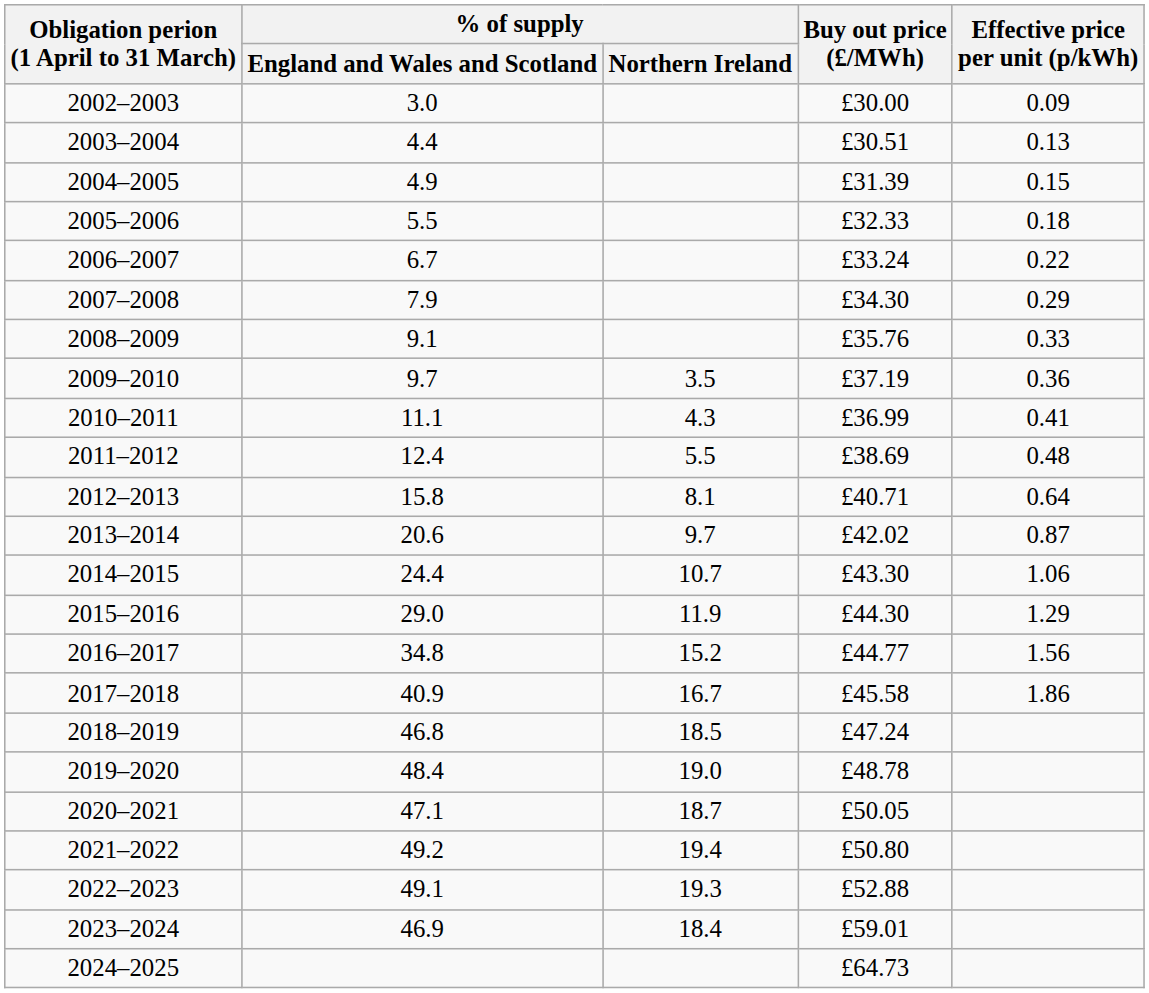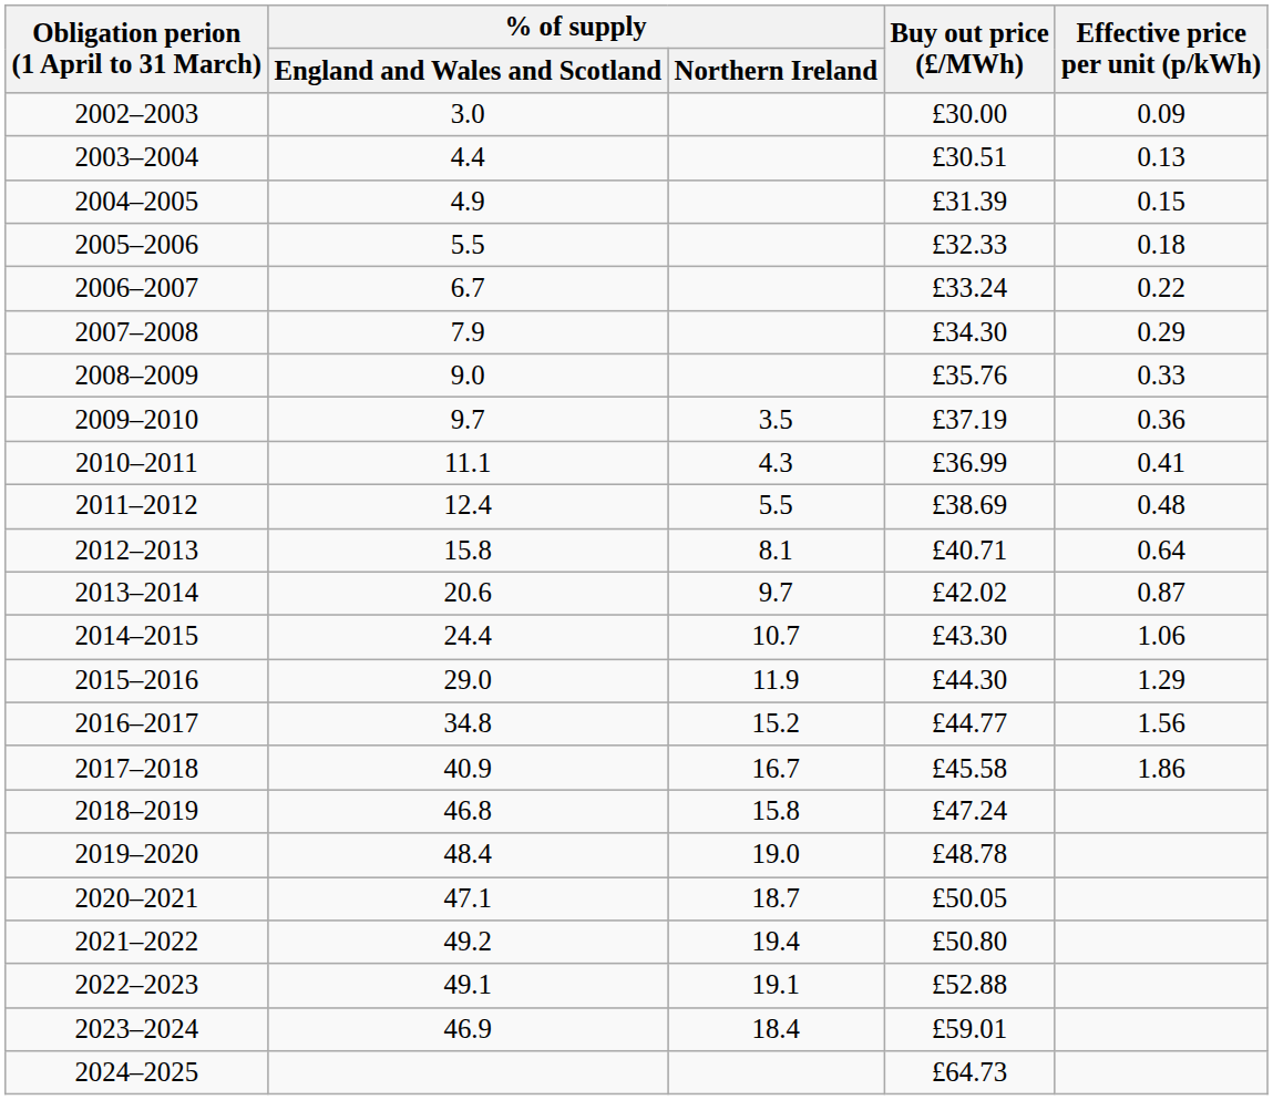2008–2009 | % of supply / England and Wales and Scotland: 9.1 -> 9.0
2018–2019 | % of supply / Northern Ireland: 18.5 -> 15.8
2022–2023 | % of supply / Northern Ireland: 19.3 -> 19.1
